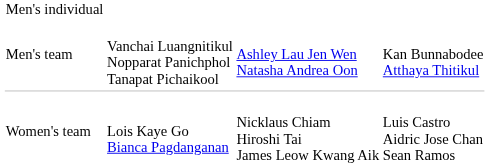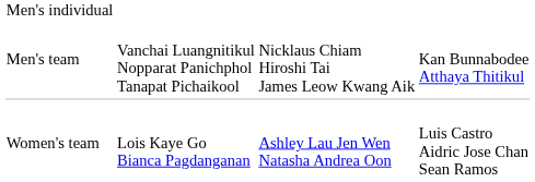Men's team | column 3: Ashley Lau Jen Wen Natasha Andrea Oon -> Nicklaus Chiam Hiroshi Tai James Leow Kwang Aik
Women's team | column 3: Nicklaus Chiam Hiroshi Tai James Leow Kwang Aik -> Ashley Lau Jen Wen Natasha Andrea Oon
